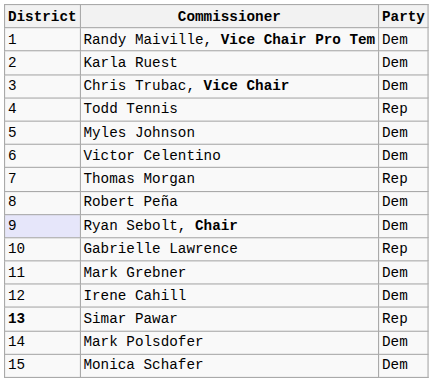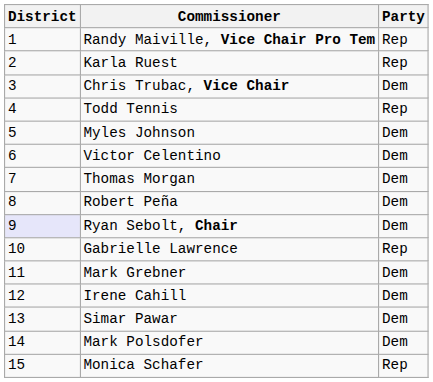Randy Maiville, Vice Chair Pro Tem | Party: Dem -> Rep
Karla Ruest | Party: Dem -> Rep
Thomas Morgan | Party: Rep -> Dem
Simar Pawar | District: bold -> normal
Simar Pawar | Party: Rep -> Dem
Monica Schafer | Party: Dem -> Rep
